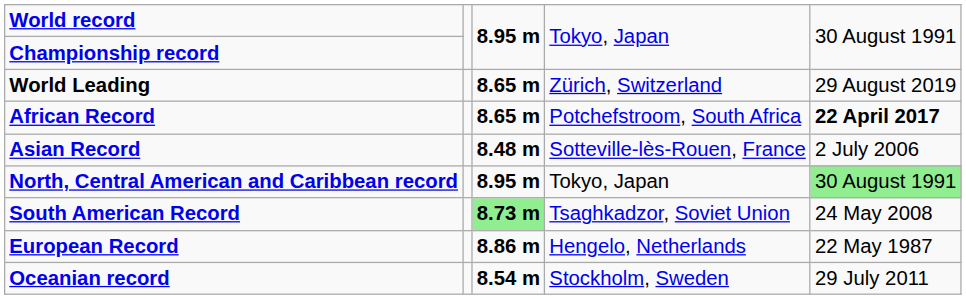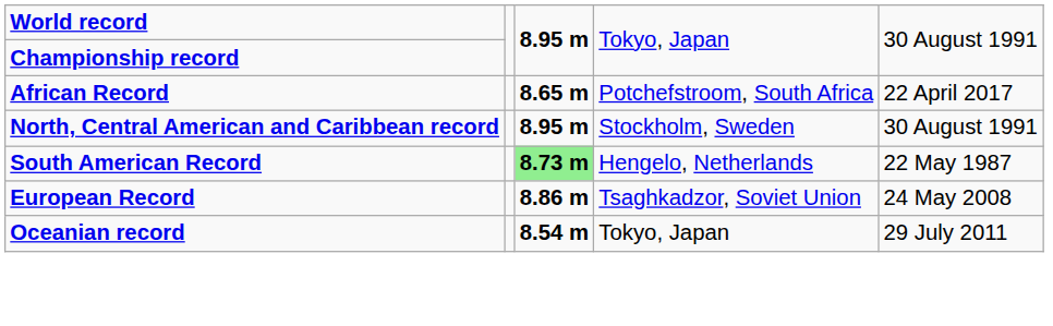- row: World Leading | 8.65 m | Zürich, Switzerland | 29 August 2019
African Record | column 5: bold -> normal
- row: Asian Record | 8.48 m | Sotteville-lès-Rouen, France | 2 July 2006
North, Central American and Caribbean record | column 4: Tokyo, Japan -> Stockholm, Sweden
North, Central American and Caribbean record | column 5: lightgreen background -> no background
South American Record | column 4: Tsaghkadzor, Soviet Union -> Hengelo, Netherlands
South American Record | column 5: 24 May 2008 -> 22 May 1987
European Record | column 4: Hengelo, Netherlands -> Tsaghkadzor, Soviet Union
European Record | column 5: 22 May 1987 -> 24 May 2008
Oceanian record | column 4: Stockholm, Sweden -> Tokyo, Japan
